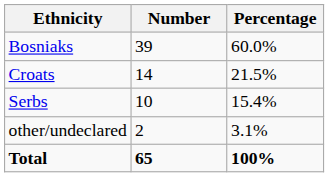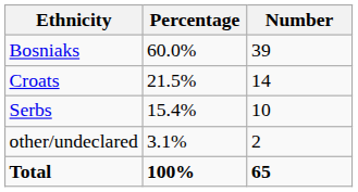columns swapped: Number <-> Percentage
